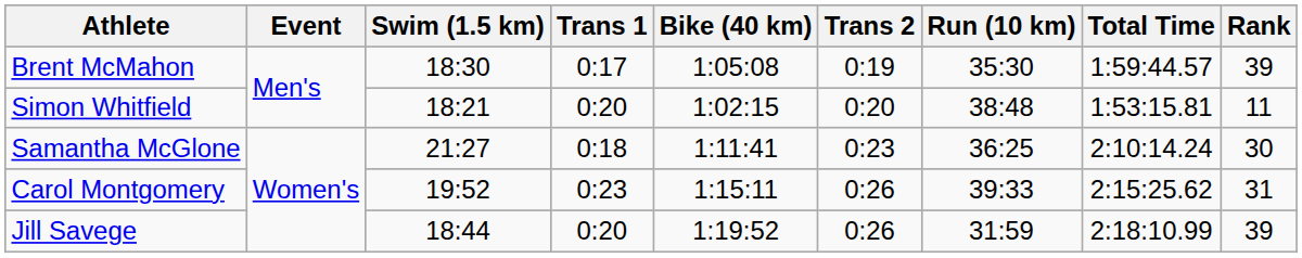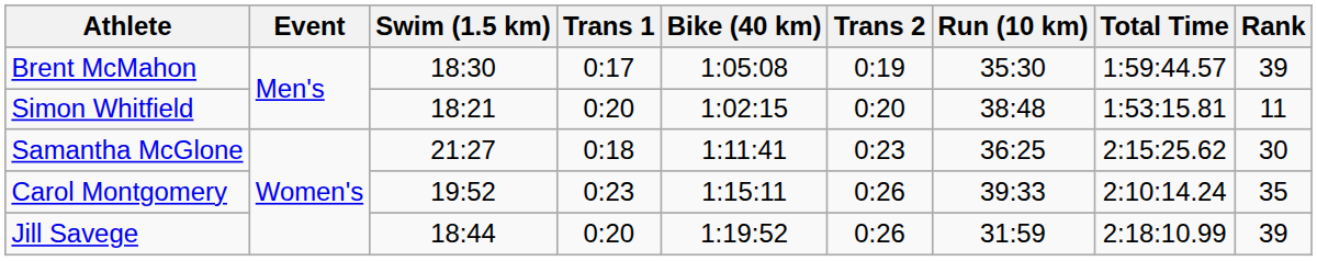Samantha McGlone | Total Time: 2:10:14.24 -> 2:15:25.62
Carol Montgomery | Total Time: 2:15:25.62 -> 2:10:14.24
Carol Montgomery | Rank: 31 -> 35
